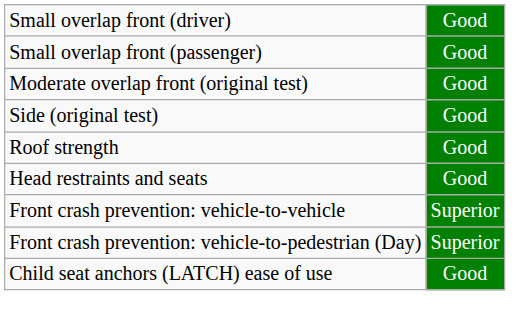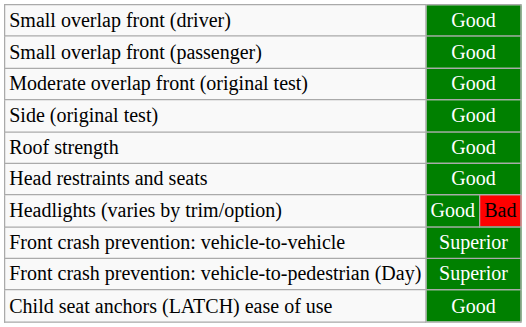+ row: Headlights (varies by trim/option) | Good | Bad
